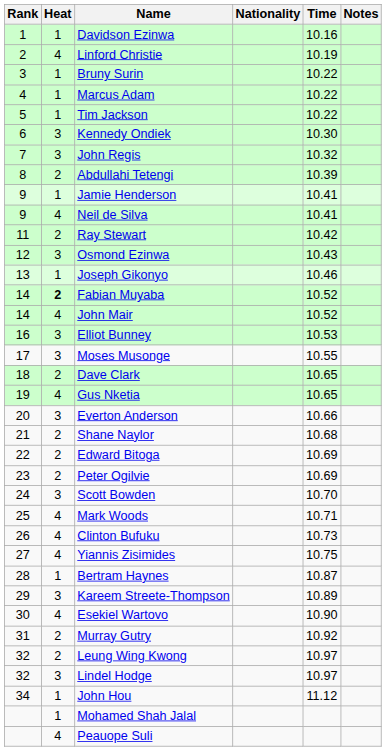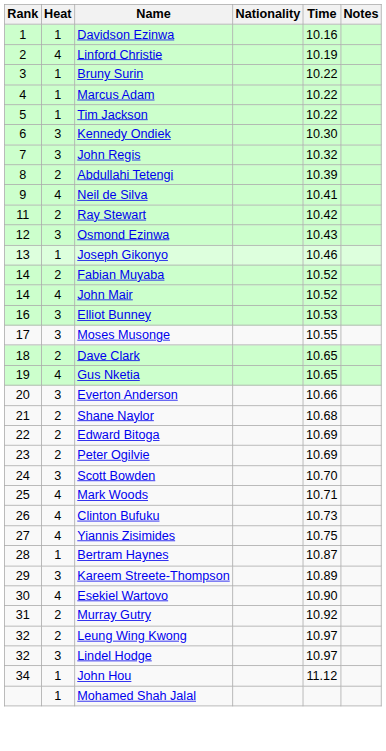- row: 9 | 1 | Jamie Henderson | 10.41
Fabian Muyaba | Heat: bold -> normal
- row: 4 | Peauope Suli
